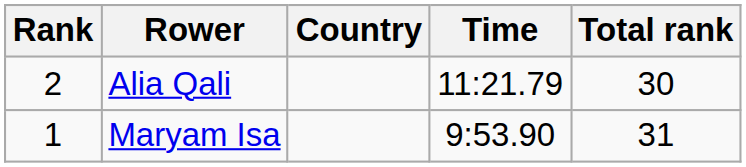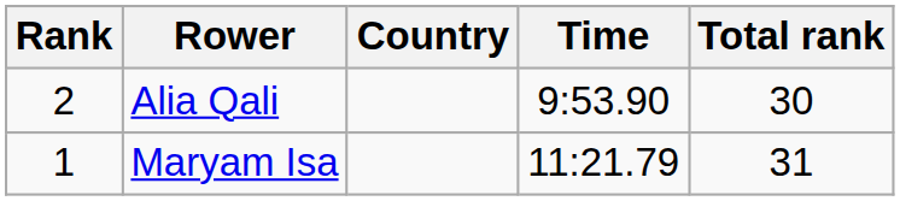Alia Qali | Time: 11:21.79 -> 9:53.90
Maryam Isa | Time: 9:53.90 -> 11:21.79
